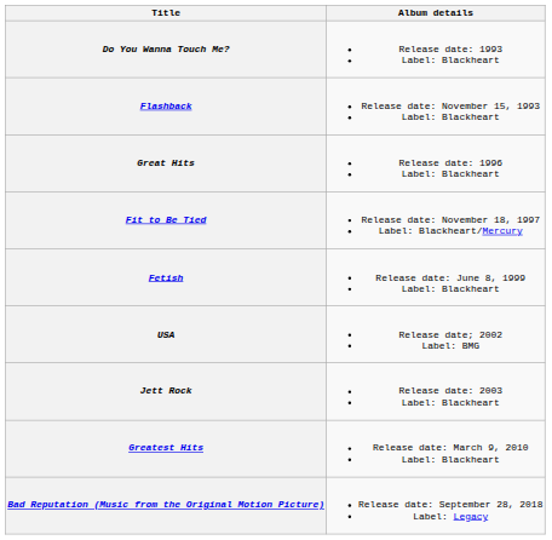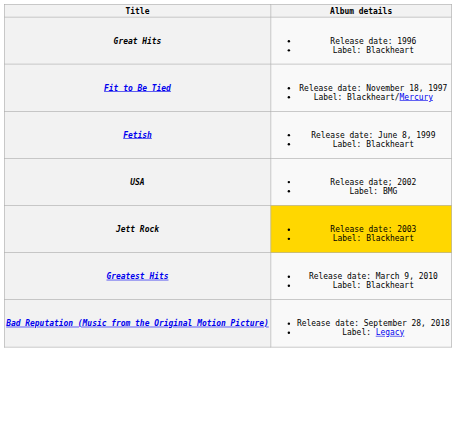- row: Do You Wanna Touch Me? | Release date: 1993 Label: Blackheart
- row: Flashback | Release date: November 15, 1993 Label: Blackheart
Jett Rock | Album details: no background -> gold background
